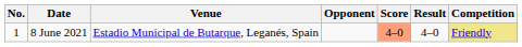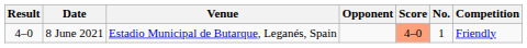columns swapped: No. <-> Result
8 June 2021 | Competition: khaki background -> no background
